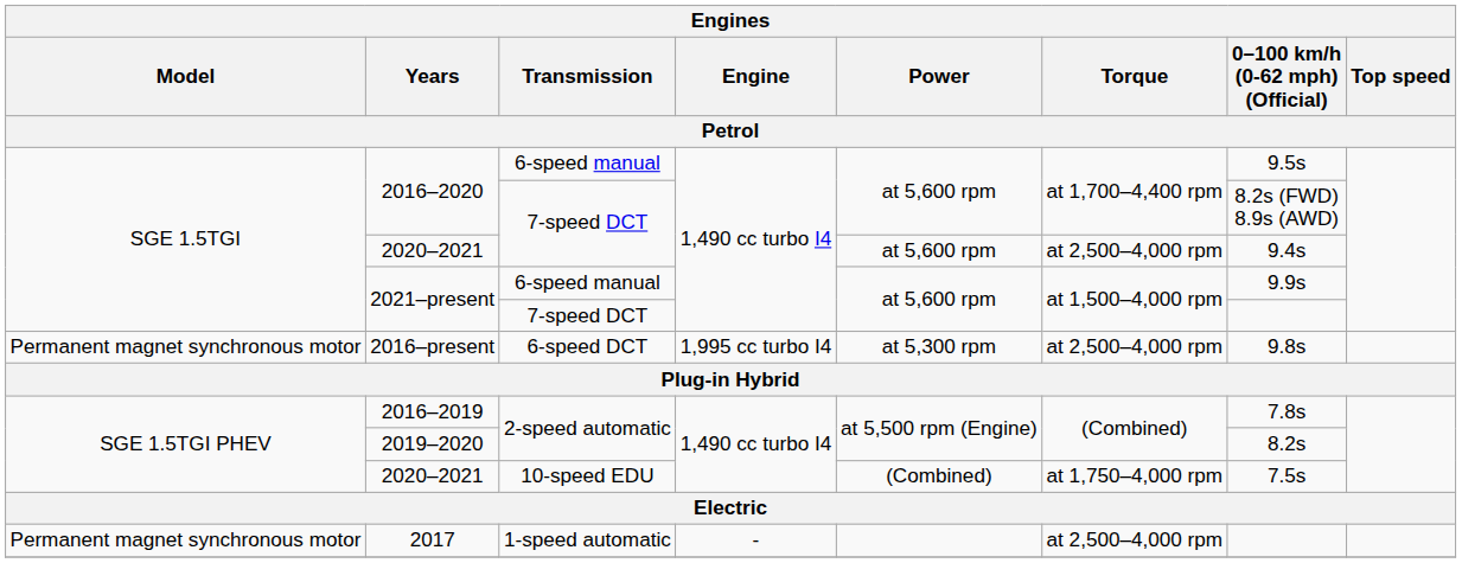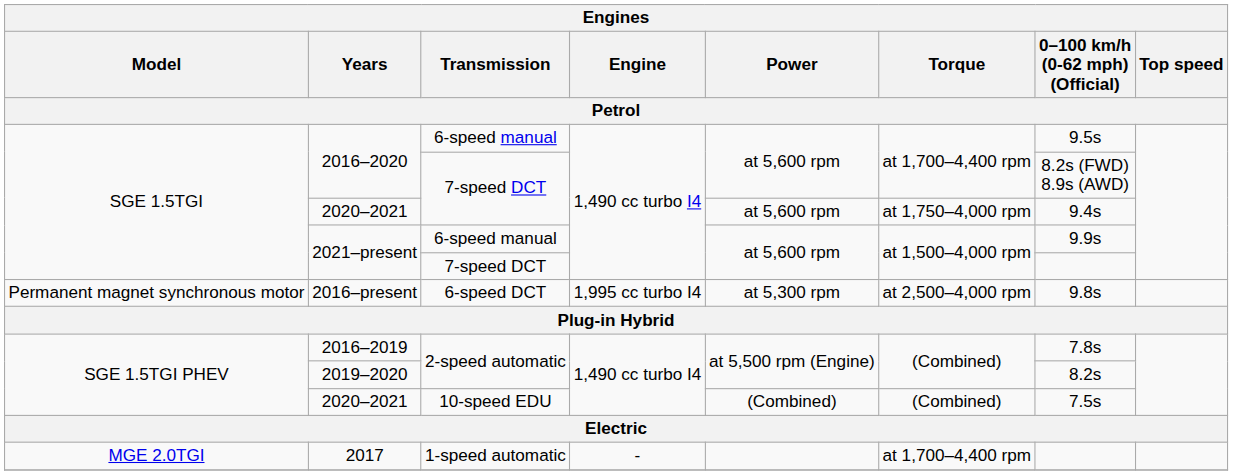2020–2021 / 7-speed DCT | Torque: at 2,500–4,000 rpm -> at 1,750–4,000 rpm
2020–2021 / 10-speed EDU | Torque: at 1,750–4,000 rpm -> (Combined)
2017 | Model: Permanent magnet synchronous motor -> MGE 2.0TGI
2017 | Torque: at 2,500–4,000 rpm -> at 1,700–4,400 rpm
